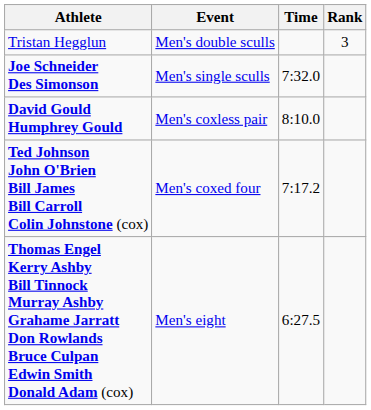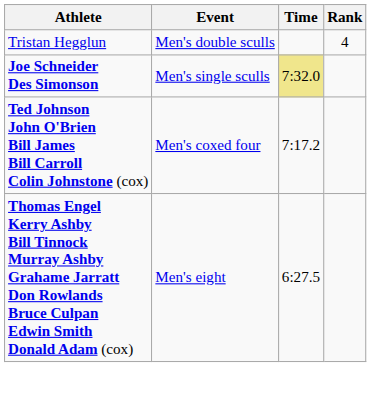Tristan Hegglun | Rank: 3 -> 4
Joe Schneider Des Simonson | Time: no background -> khaki background
- row: David Gould Humphrey Gould | Men's coxless pair | 8:10.0
